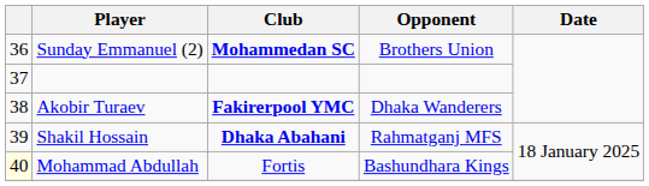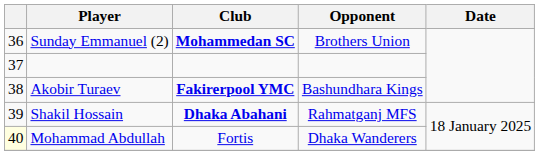Akobir Turaev | Opponent: Dhaka Wanderers -> Bashundhara Kings
Mohammad Abdullah | Opponent: Bashundhara Kings -> Dhaka Wanderers
